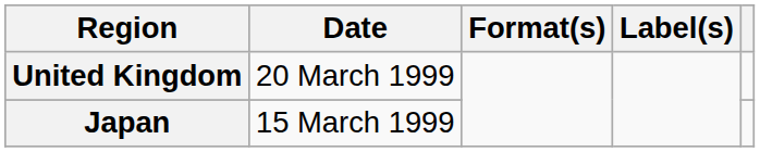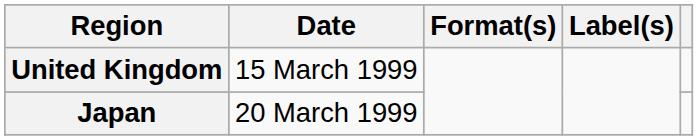United Kingdom | Date: 20 March 1999 -> 15 March 1999
Japan | Date: 15 March 1999 -> 20 March 1999
